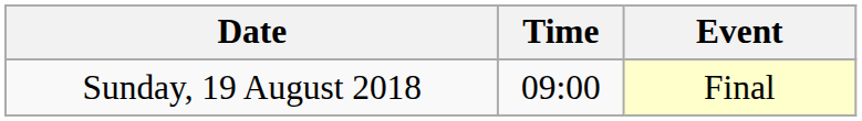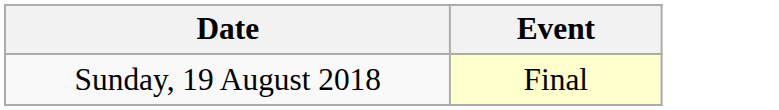- column: Time | 09:00
